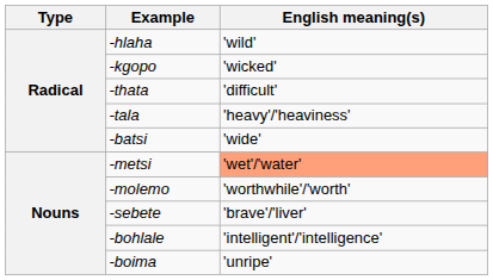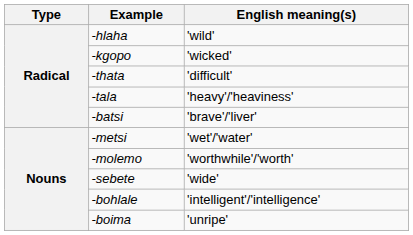-batsi | English meaning(s): 'wide' -> 'brave'/'liver'
-metsi | English meaning(s): lightsalmon background -> no background
-sebete | English meaning(s): 'brave'/'liver' -> 'wide'
